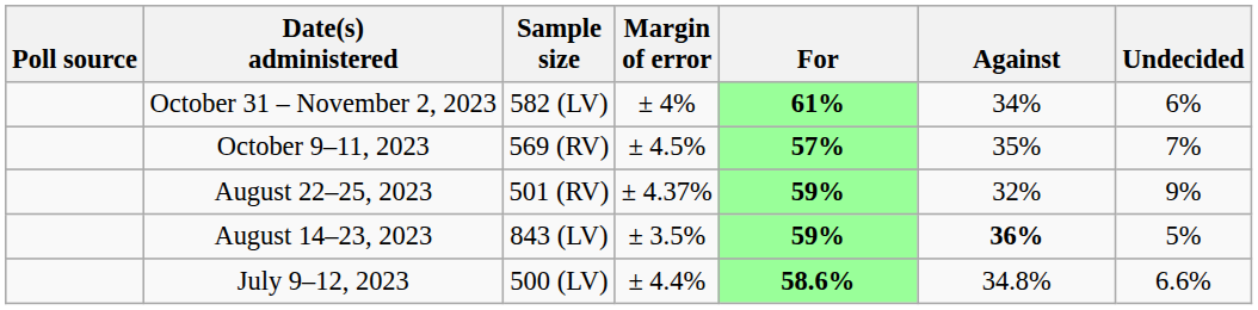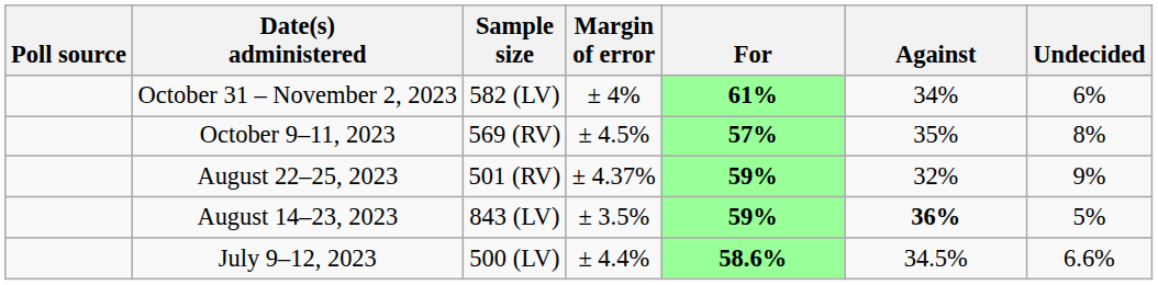October 9–11, 2023 | Undecided: 7% -> 8%
July 9–12, 2023 | Against: 34.8% -> 34.5%
